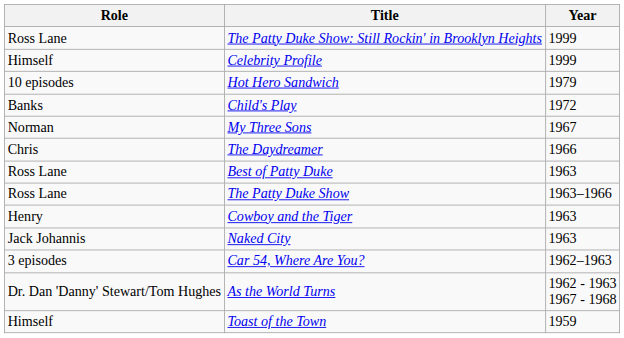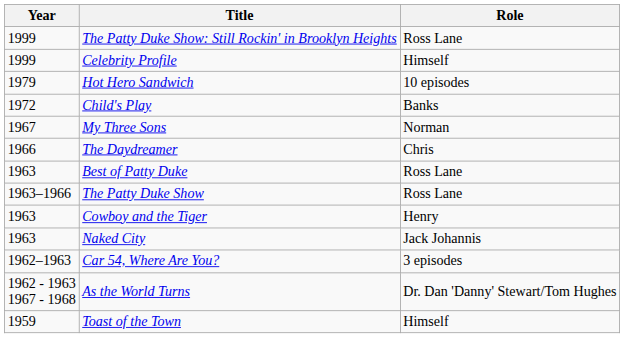columns swapped: Year <-> Role
